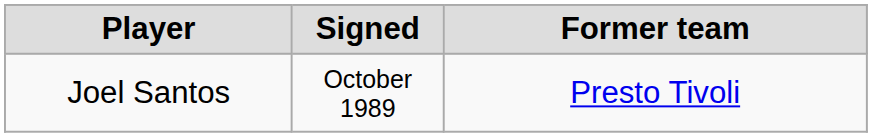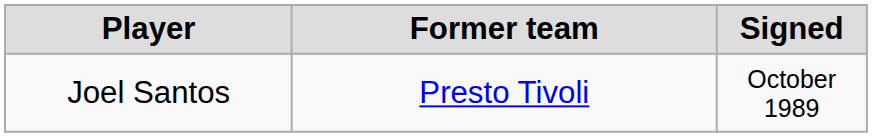columns swapped: Signed <-> Former team
